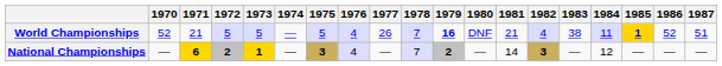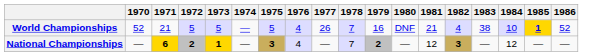- column: 1987 | 51 | —
World Championships | 1979: bold -> normal
World Championships | 1984: 11 -> 10
National Championships | 1981: 14 -> 12
